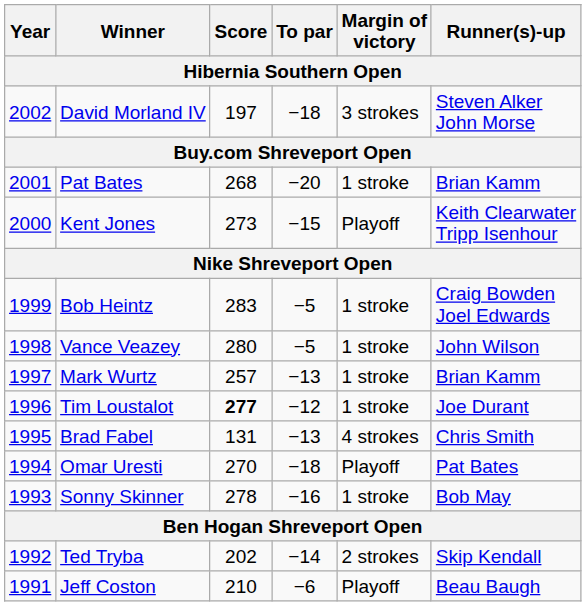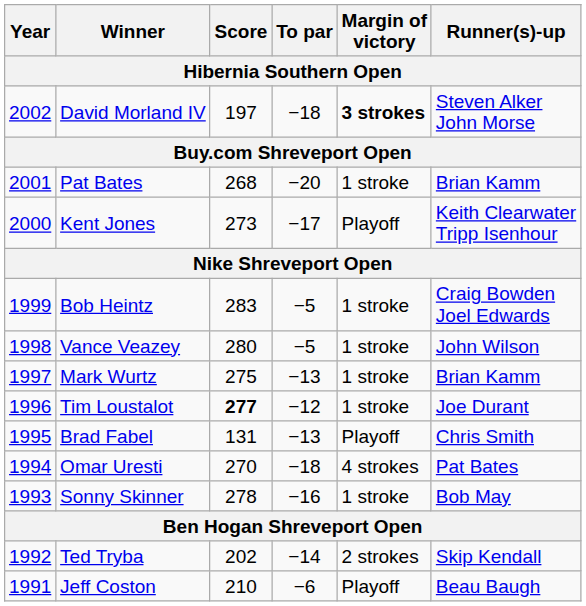David Morland IV | Margin of victory: normal -> bold
Kent Jones | To par: −15 -> −17
Mark Wurtz | Score: 257 -> 275
Brad Fabel | Margin of victory: 4 strokes -> Playoff
Omar Uresti | Margin of victory: Playoff -> 4 strokes
